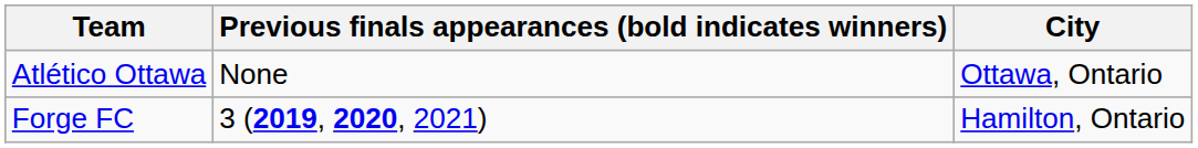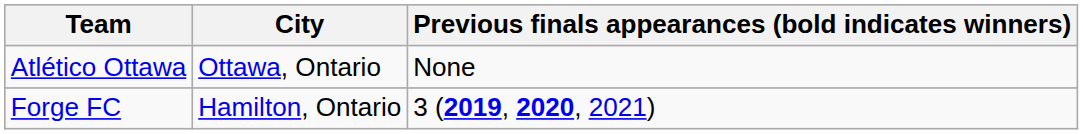columns swapped: City <-> Previous finals appearances (bold indicates winners)
